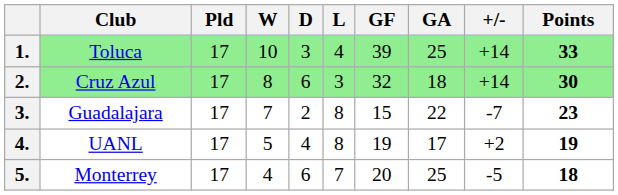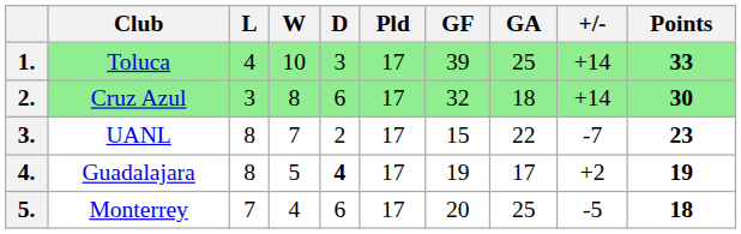columns swapped: Pld <-> L
3. | Club: Guadalajara -> UANL
4. | Club: UANL -> Guadalajara
4. | D: normal -> bold
